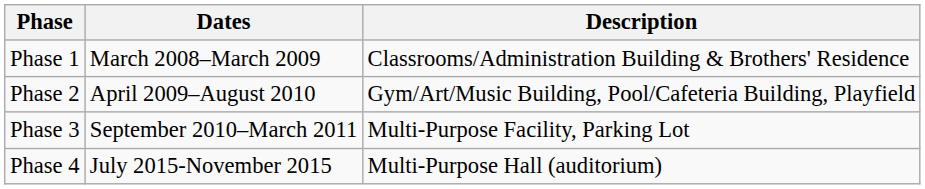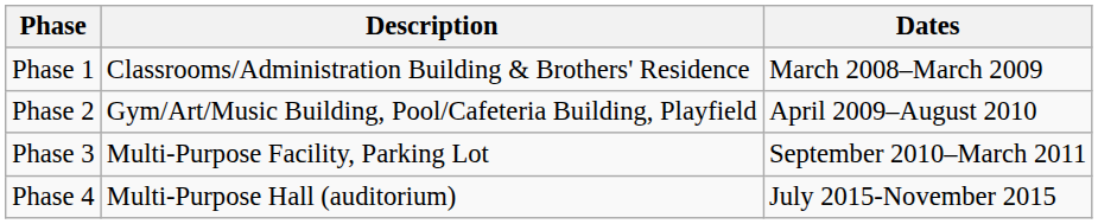columns swapped: Dates <-> Description
